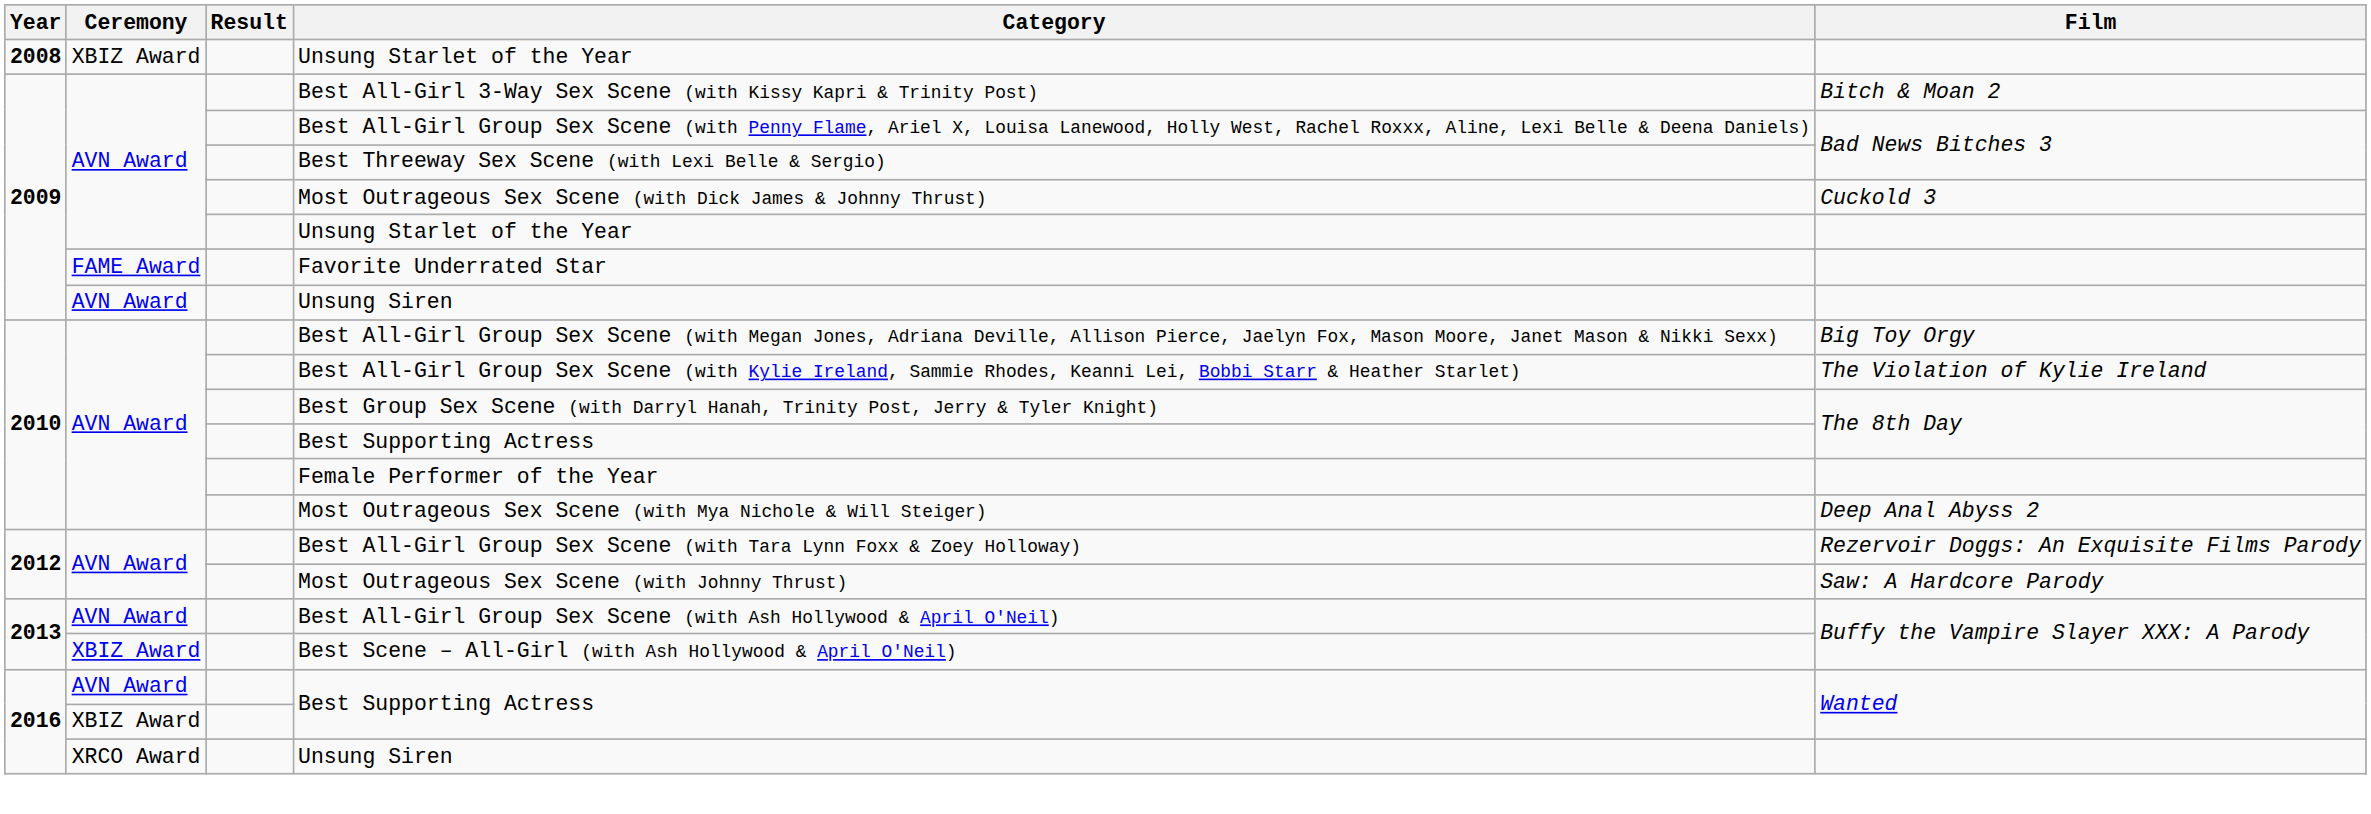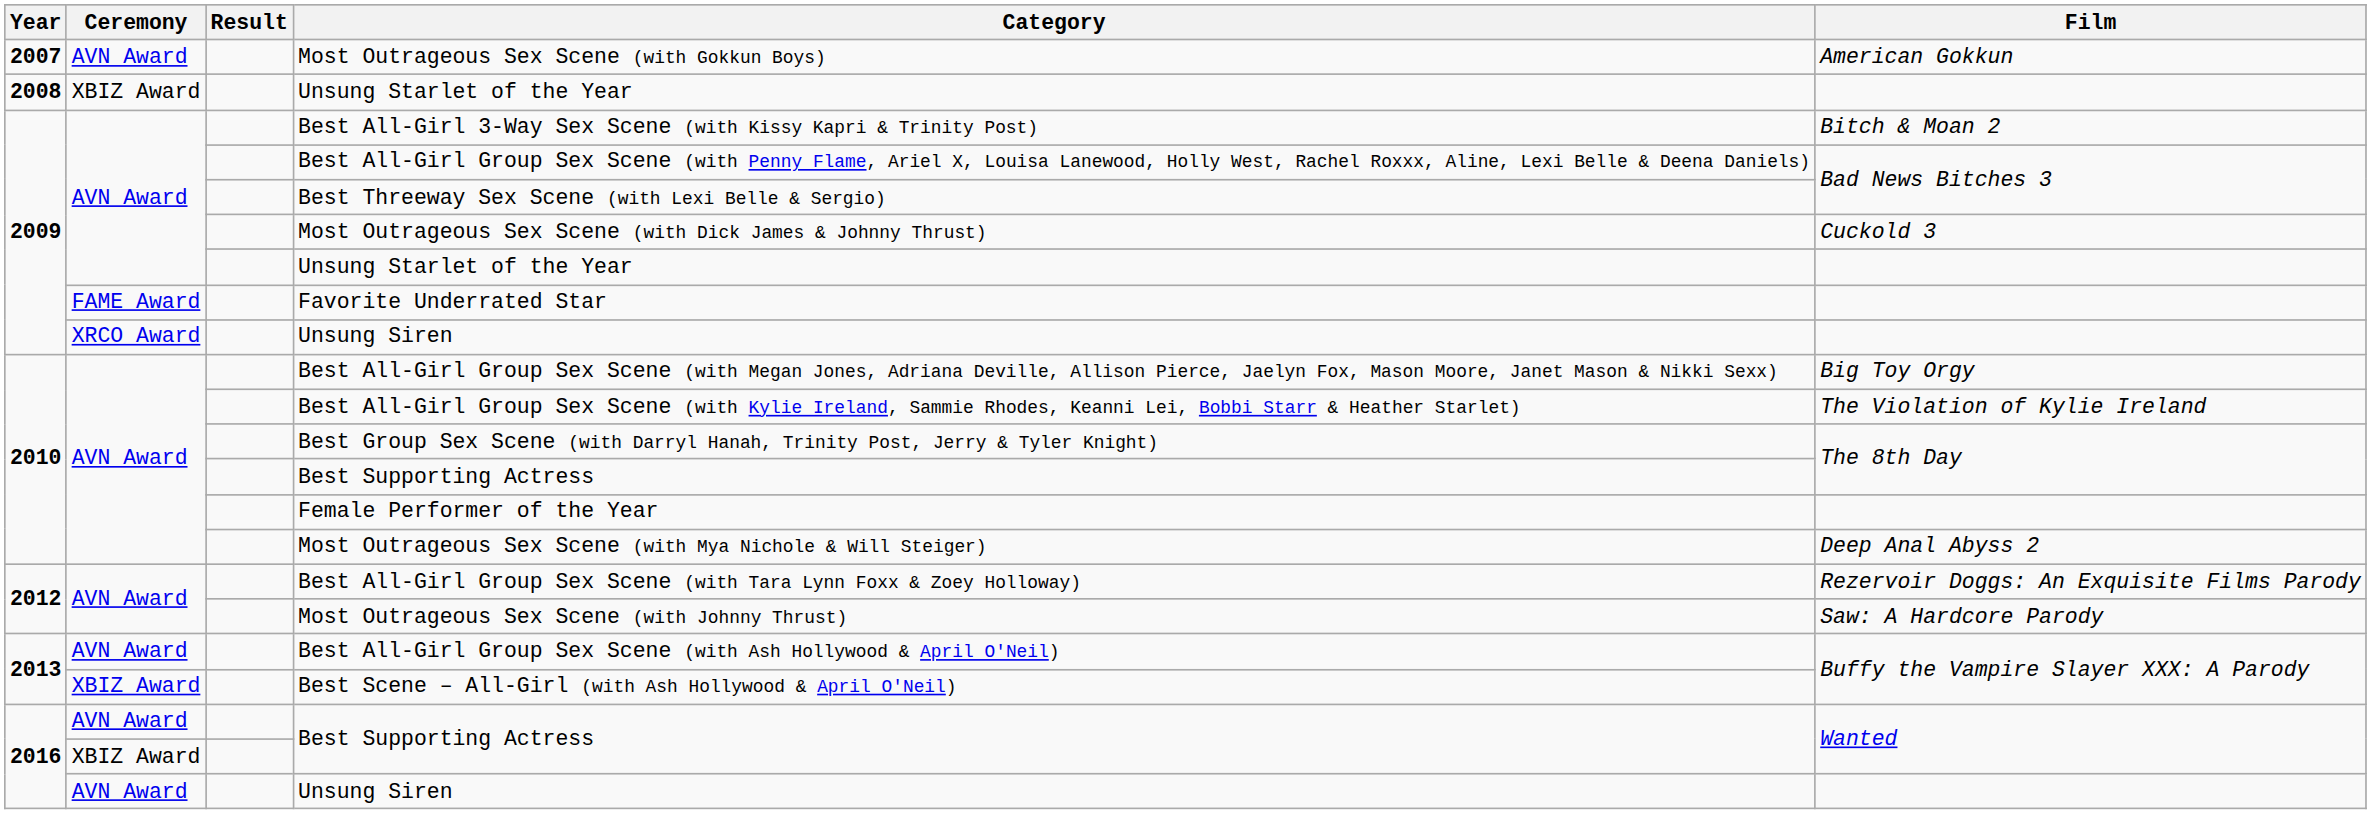+ row: 2007 | AVN Award | Most Outrageous Sex Scene (with Gokkun Boys) | American Gokkun
2009 / Unsung Siren | Ceremony: AVN Award -> XRCO Award
2016 / Unsung Siren | Ceremony: XRCO Award -> AVN Award
